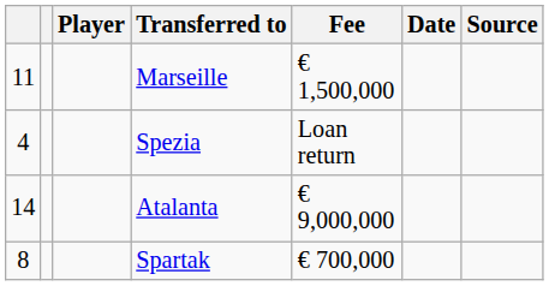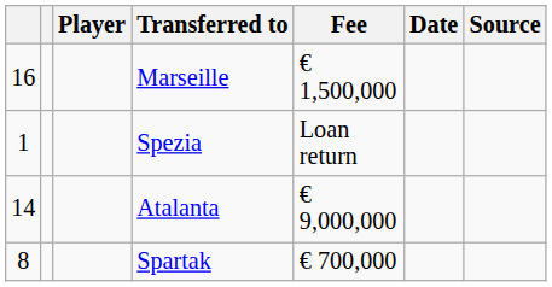Marseille | column 1: 11 -> 16
Spezia | column 1: 4 -> 1
